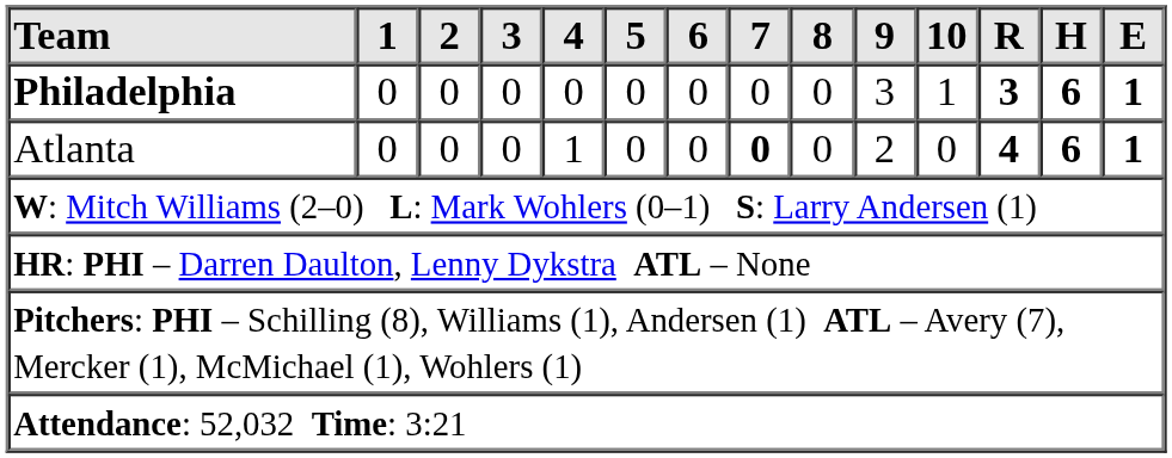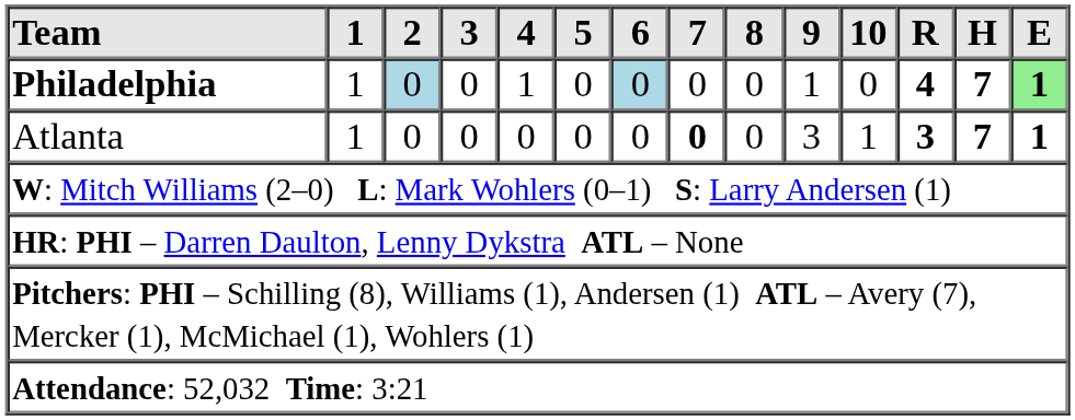Philadelphia | 1: 0 -> 1
Philadelphia | 2: no background -> lightblue background
Philadelphia | 4: 0 -> 1
Philadelphia | 6: no background -> lightblue background
Philadelphia | 9: 3 -> 1
Philadelphia | 10: 1 -> 0
Philadelphia | R: 3 -> 4
Philadelphia | H: 6 -> 7
Philadelphia | E: no background -> lightgreen background
Atlanta | 1: 0 -> 1
Atlanta | 4: 1 -> 0
Atlanta | 9: 2 -> 3
Atlanta | 10: 0 -> 1
Atlanta | R: 4 -> 3
Atlanta | H: 6 -> 7
